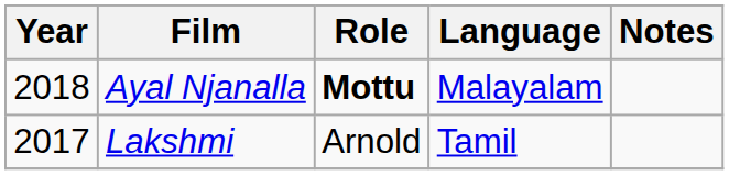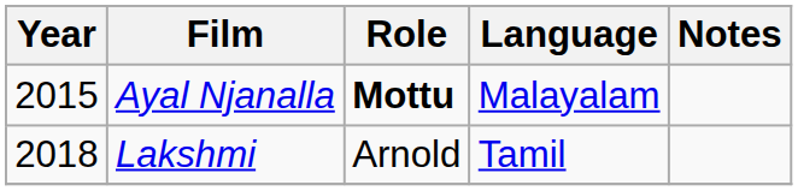Ayal Njanalla | Year: 2018 -> 2015
Lakshmi | Year: 2017 -> 2018
